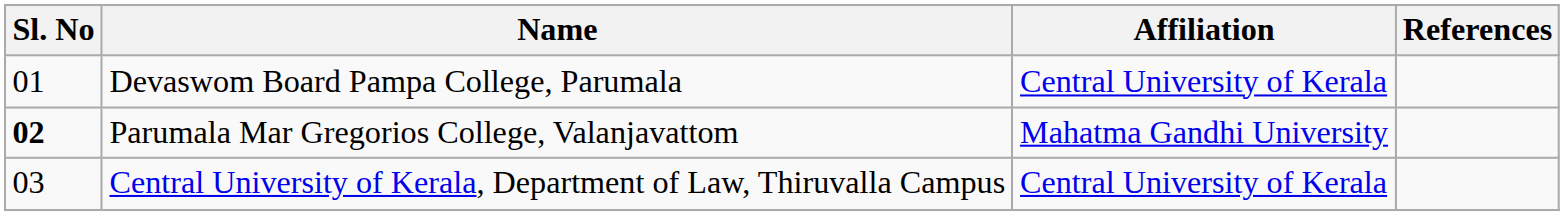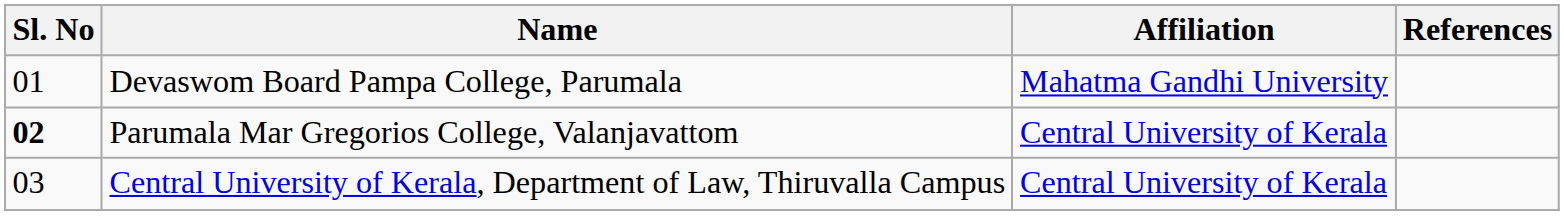Devaswom Board Pampa College, Parumala | Affiliation: Central University of Kerala -> Mahatma Gandhi University
Parumala Mar Gregorios College, Valanjavattom | Affiliation: Mahatma Gandhi University -> Central University of Kerala
